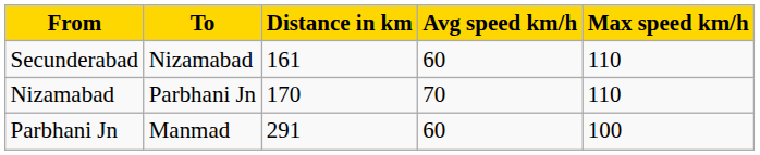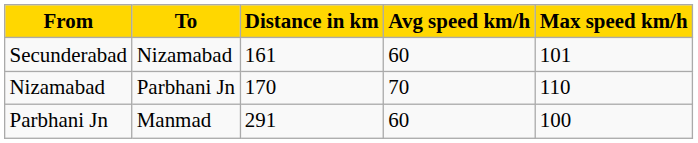Secunderabad | Max speed km/h: 110 -> 101
